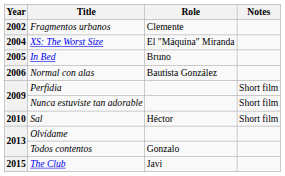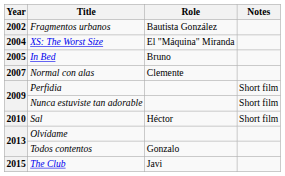Fragmentos urbanos | Role: Clemente -> Bautista González
Normal con alas | Year: 2006 -> 2007
Normal con alas | Role: Bautista González -> Clemente
